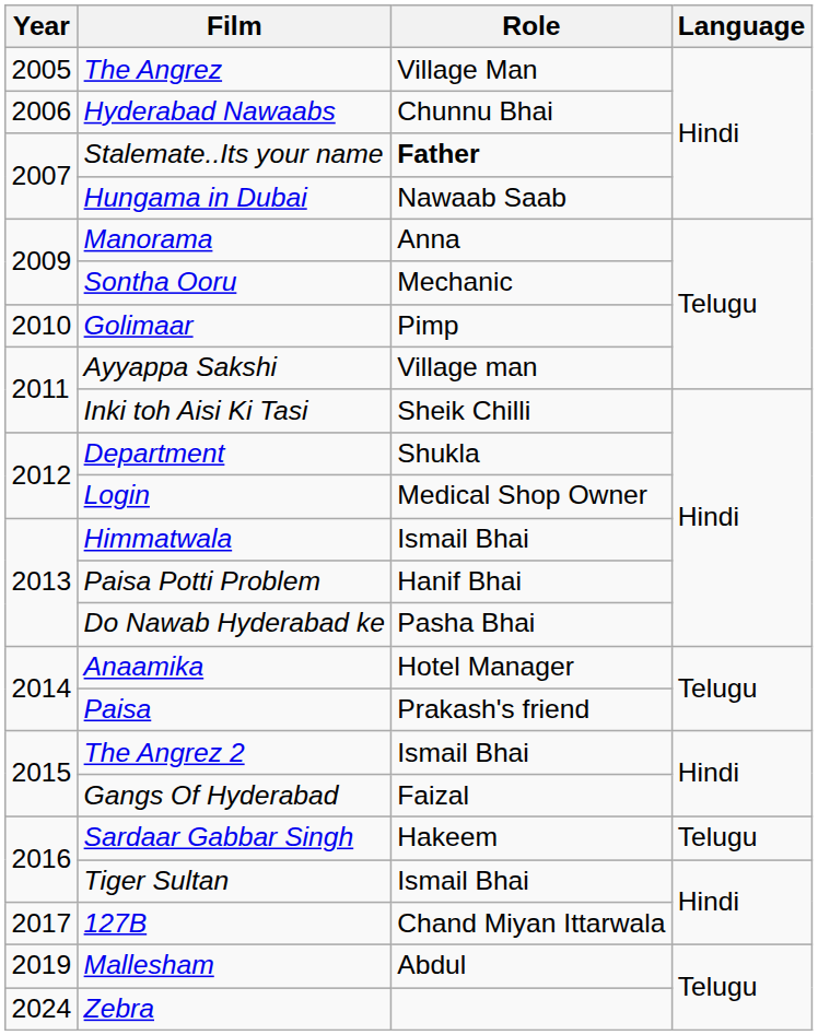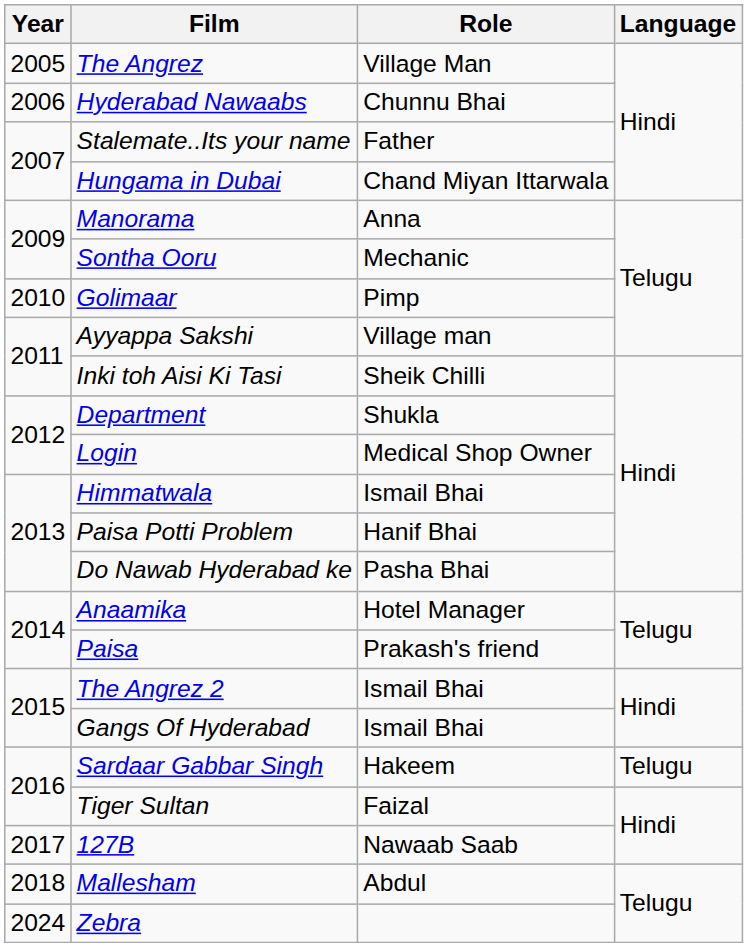Stalemate..Its your name | Role: bold -> normal
Hungama in Dubai | Role: Nawaab Saab -> Chand Miyan Ittarwala
Gangs Of Hyderabad | Role: Faizal -> Ismail Bhai
Tiger Sultan | Role: Ismail Bhai -> Faizal
127B | Role: Chand Miyan Ittarwala -> Nawaab Saab
Mallesham | Year: 2019 -> 2018
